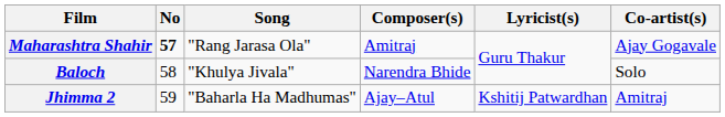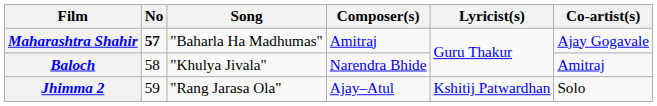Maharashtra Shahir | Song: "Rang Jarasa Ola" -> "Baharla Ha Madhumas"
Baloch | Co-artist(s): Solo -> Amitraj
Jhimma 2 | Song: "Baharla Ha Madhumas" -> "Rang Jarasa Ola"
Jhimma 2 | Co-artist(s): Amitraj -> Solo
